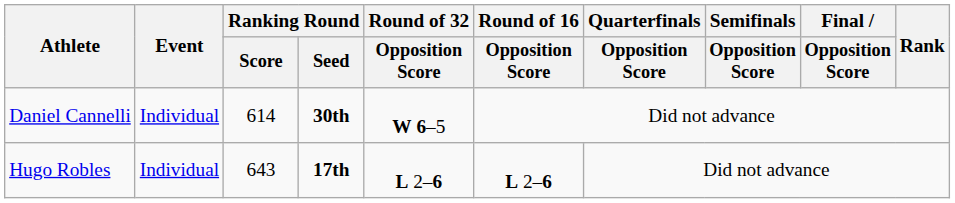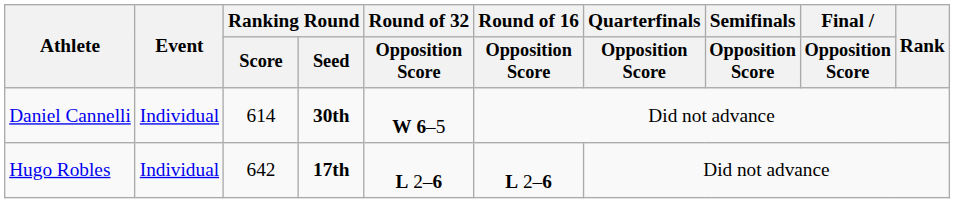Hugo Robles | Ranking Round / Score: 643 -> 642
